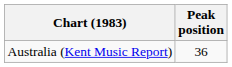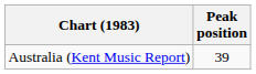Australia (Kent Music Report) | Peak position: 36 -> 39
